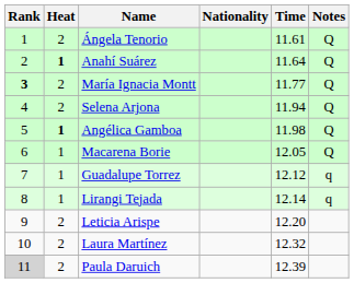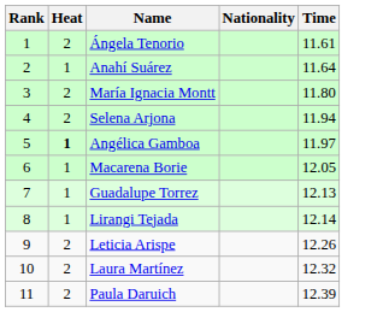- column: Notes | Q | Q | Q | Q | Q | Q | q | q
Anahí Suárez | Heat: bold -> normal
María Ignacia Montt | Rank: bold -> normal
María Ignacia Montt | Time: 11.77 -> 11.80
Angélica Gamboa | Time: 11.98 -> 11.97
Guadalupe Torrez | Time: 12.12 -> 12.13
Leticia Arispe | Time: 12.20 -> 12.26
Paula Daruich | Rank: lightgrey background -> no background
